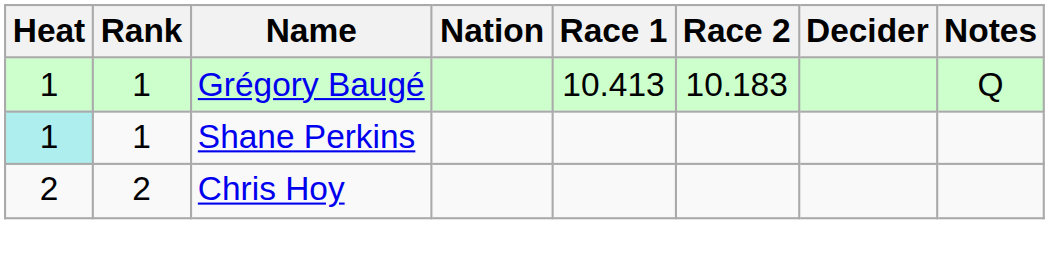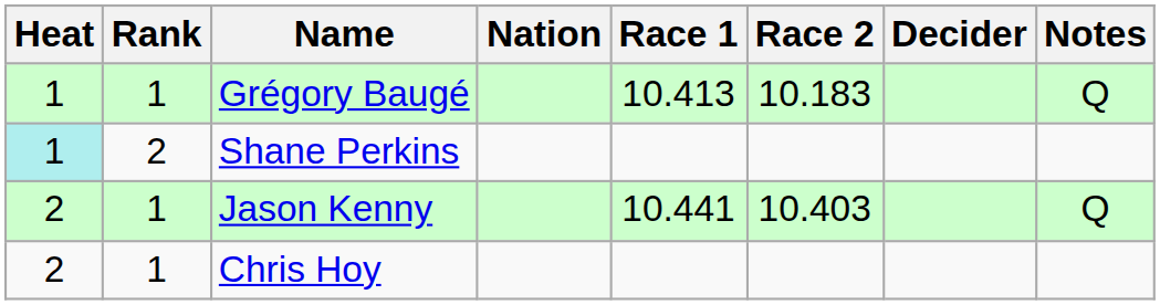Shane Perkins | Rank: 1 -> 2
+ row: 2 | 1 | Jason Kenny | 10.441 | 10.403 | Q
Chris Hoy | Rank: 2 -> 1
